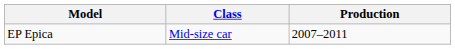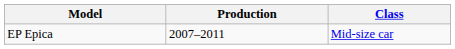columns swapped: Class <-> Production
